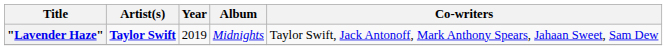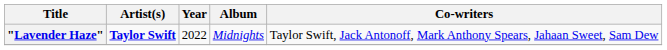"Lavender Haze" | Year: 2019 -> 2022
